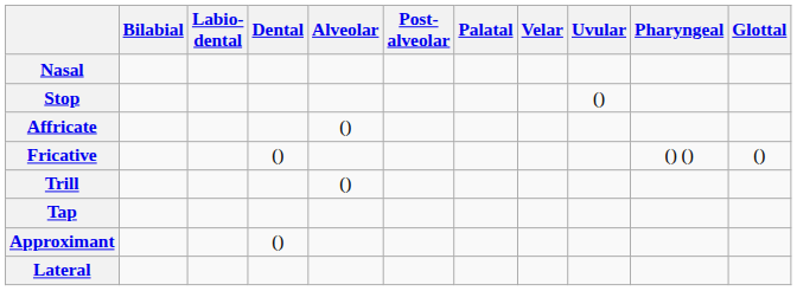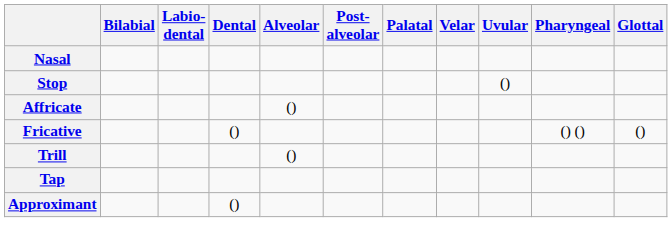- row: Lateral
